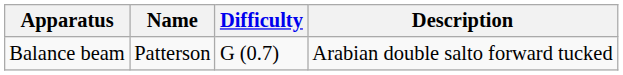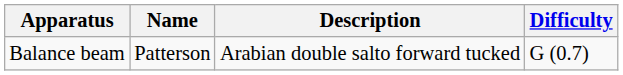columns swapped: Description <-> Difficulty
